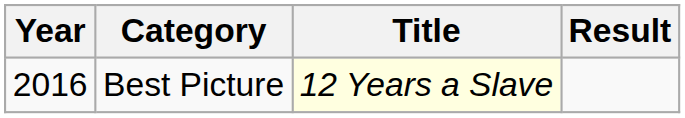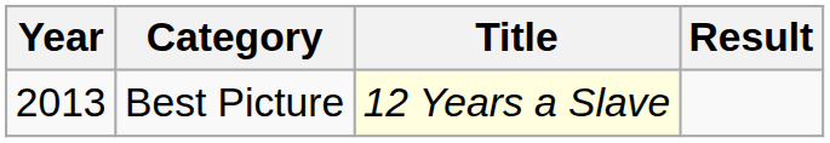Best Picture | Year: 2016 -> 2013
